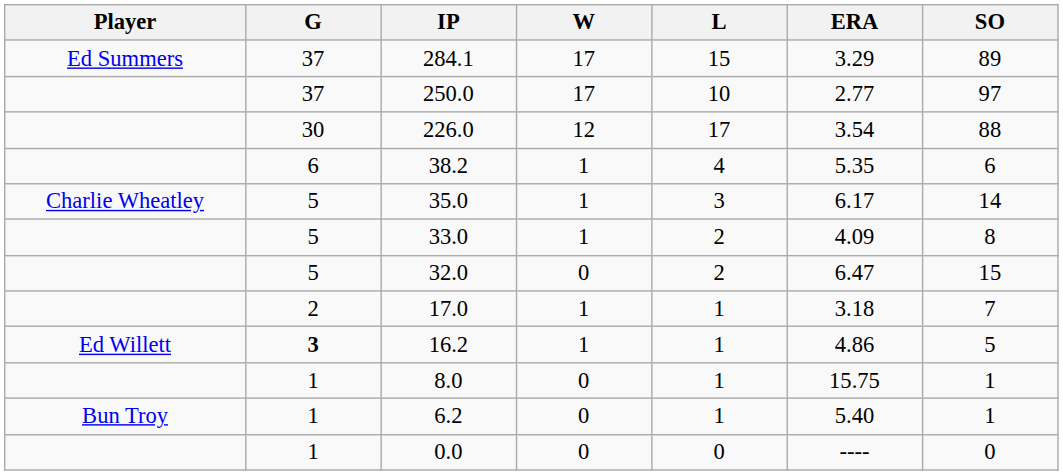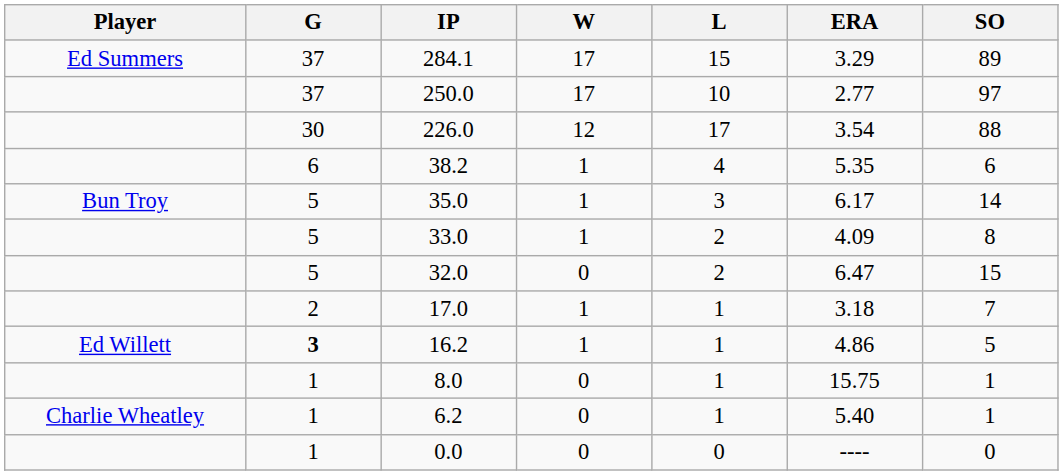35.0 | Player: Charlie Wheatley -> Bun Troy
6.2 | Player: Bun Troy -> Charlie Wheatley
